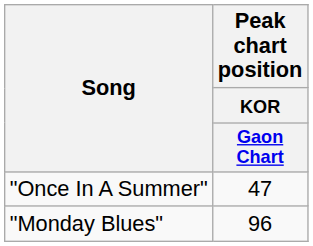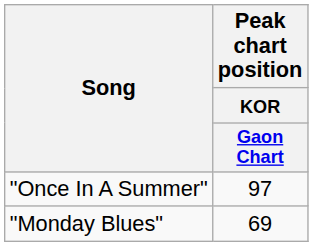"Once In A Summer" | Peak chart position / KOR / Gaon Chart: 47 -> 97
"Monday Blues" | Peak chart position / KOR / Gaon Chart: 96 -> 69
